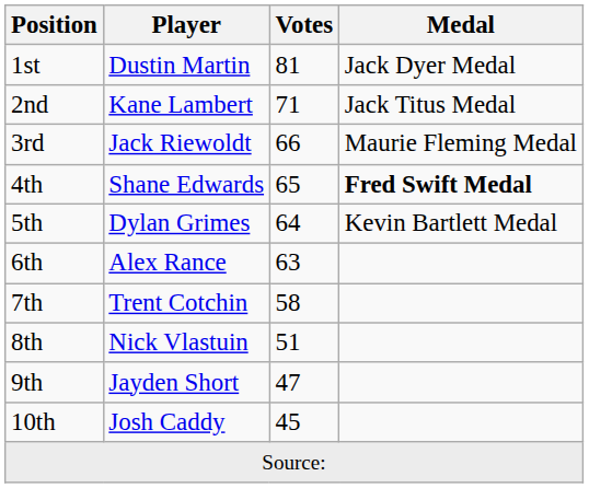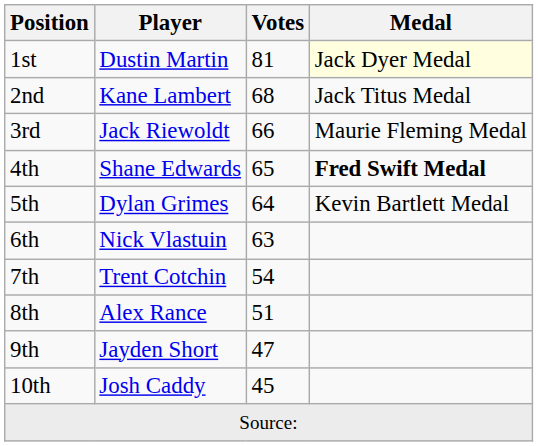1st | Medal: no background -> lightyellow background
2nd | Votes: 71 -> 68
6th | Player: Alex Rance -> Nick Vlastuin
7th | Votes: 58 -> 54
8th | Player: Nick Vlastuin -> Alex Rance
